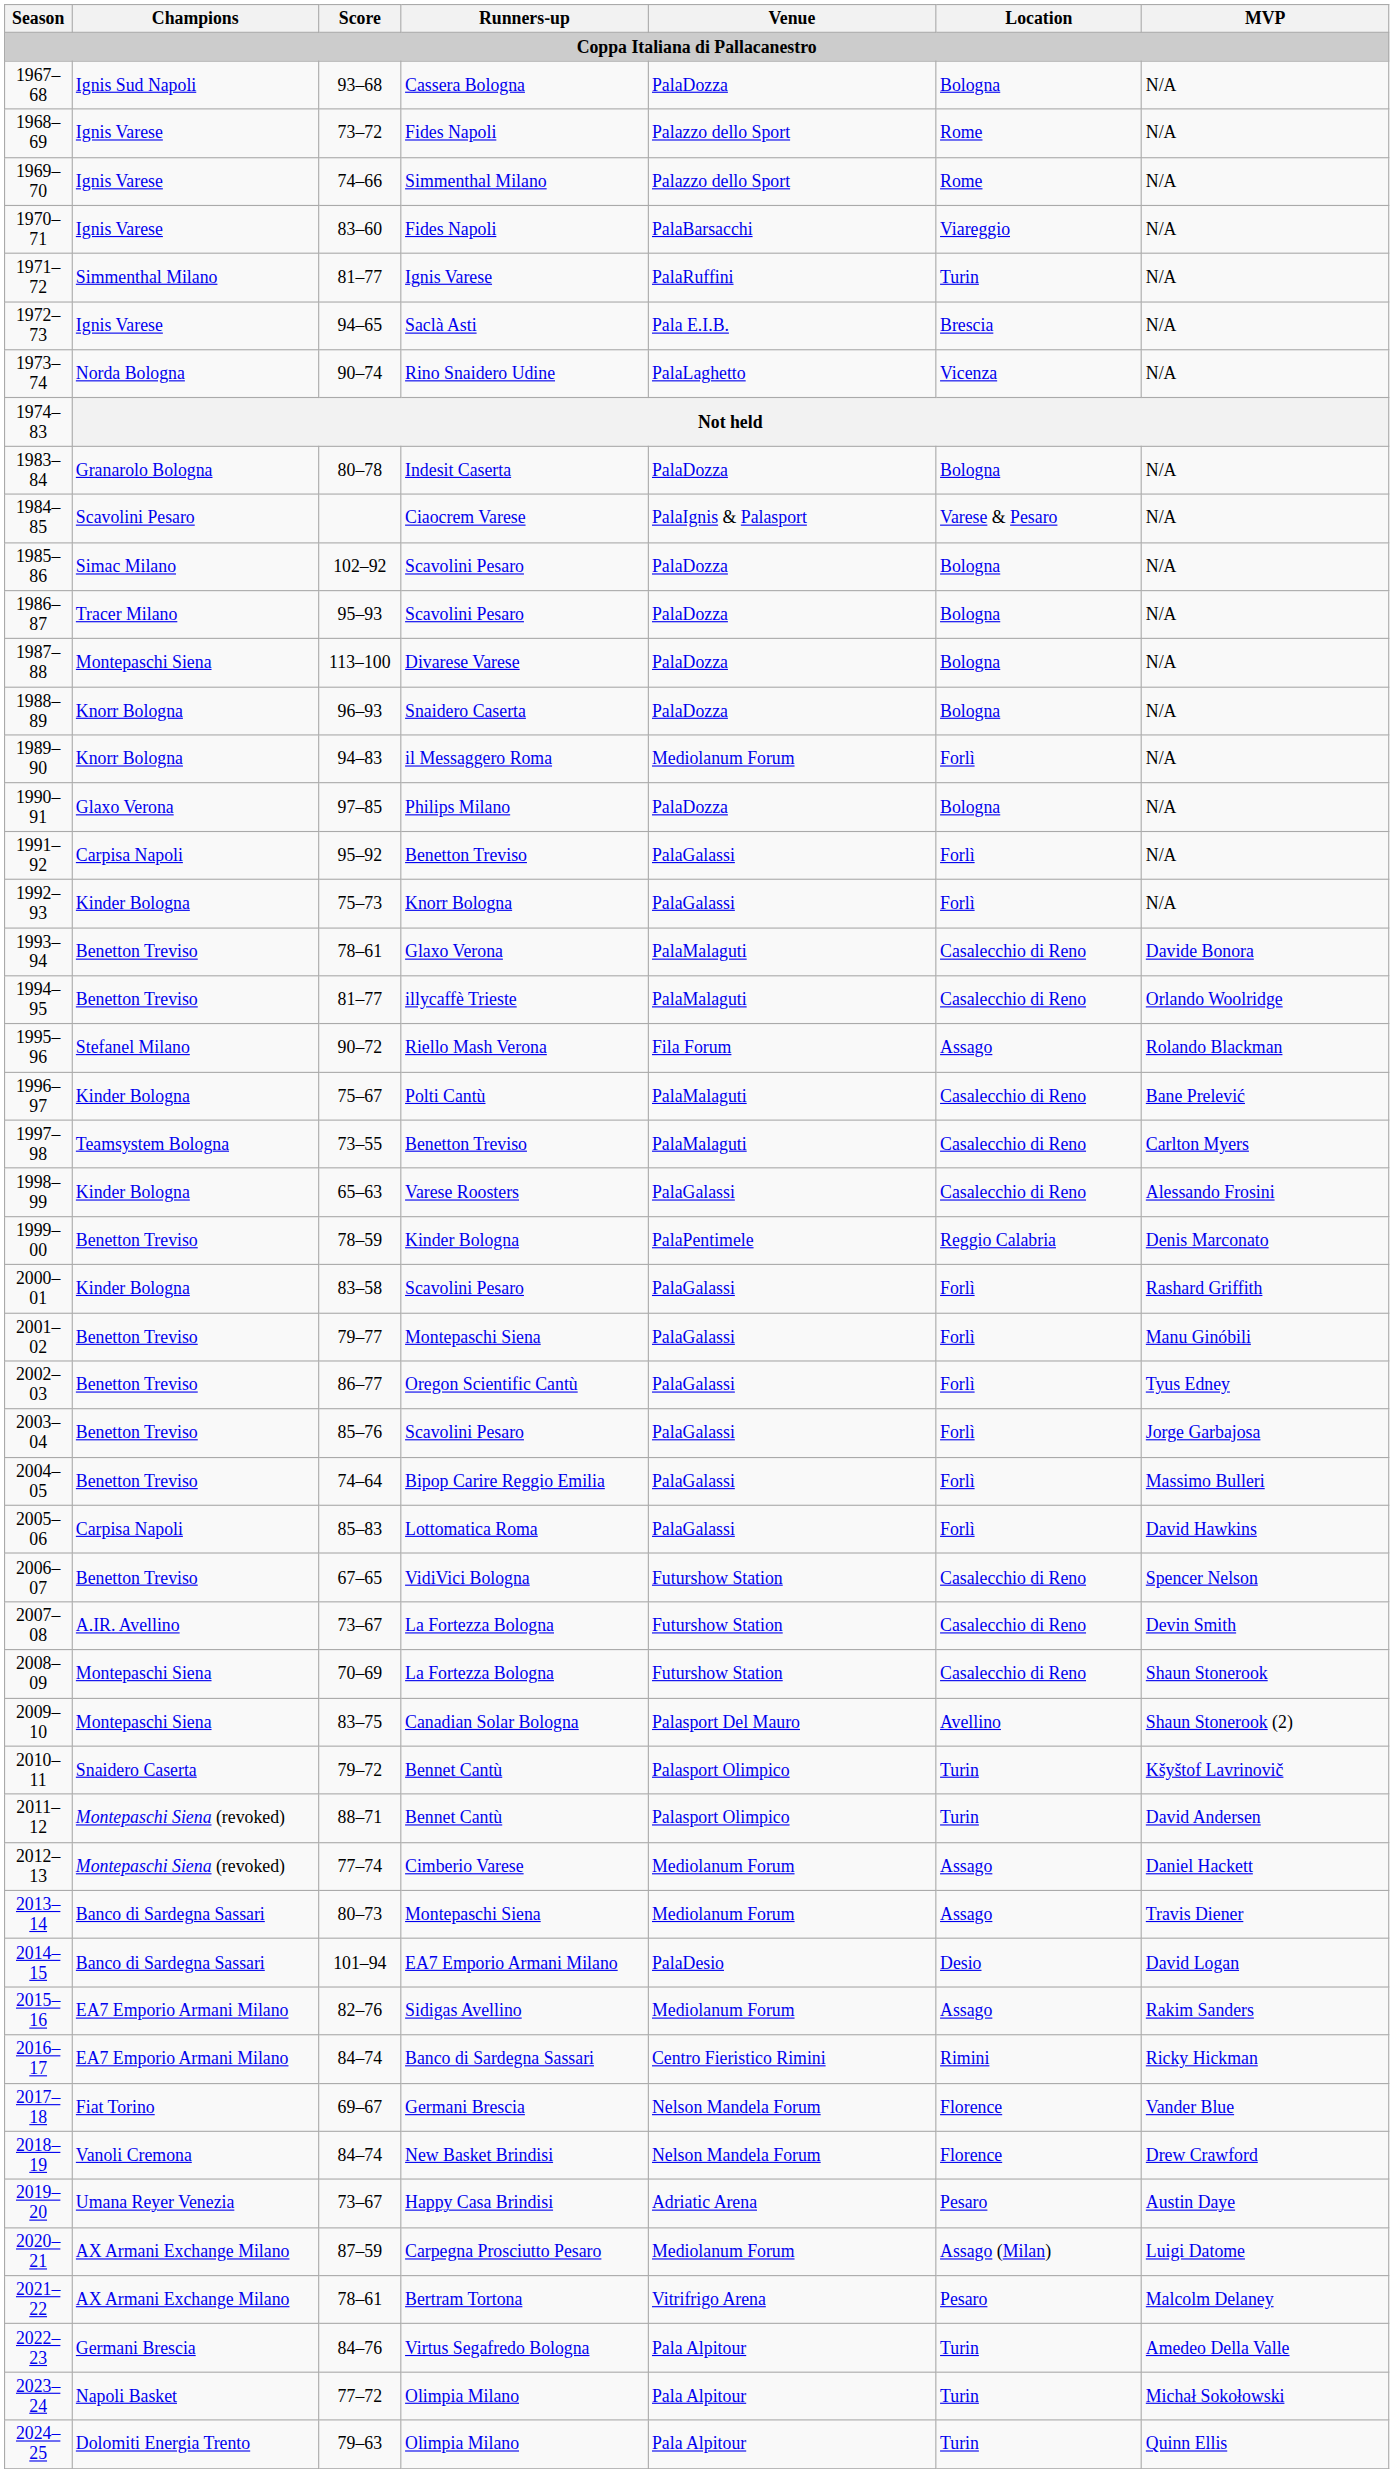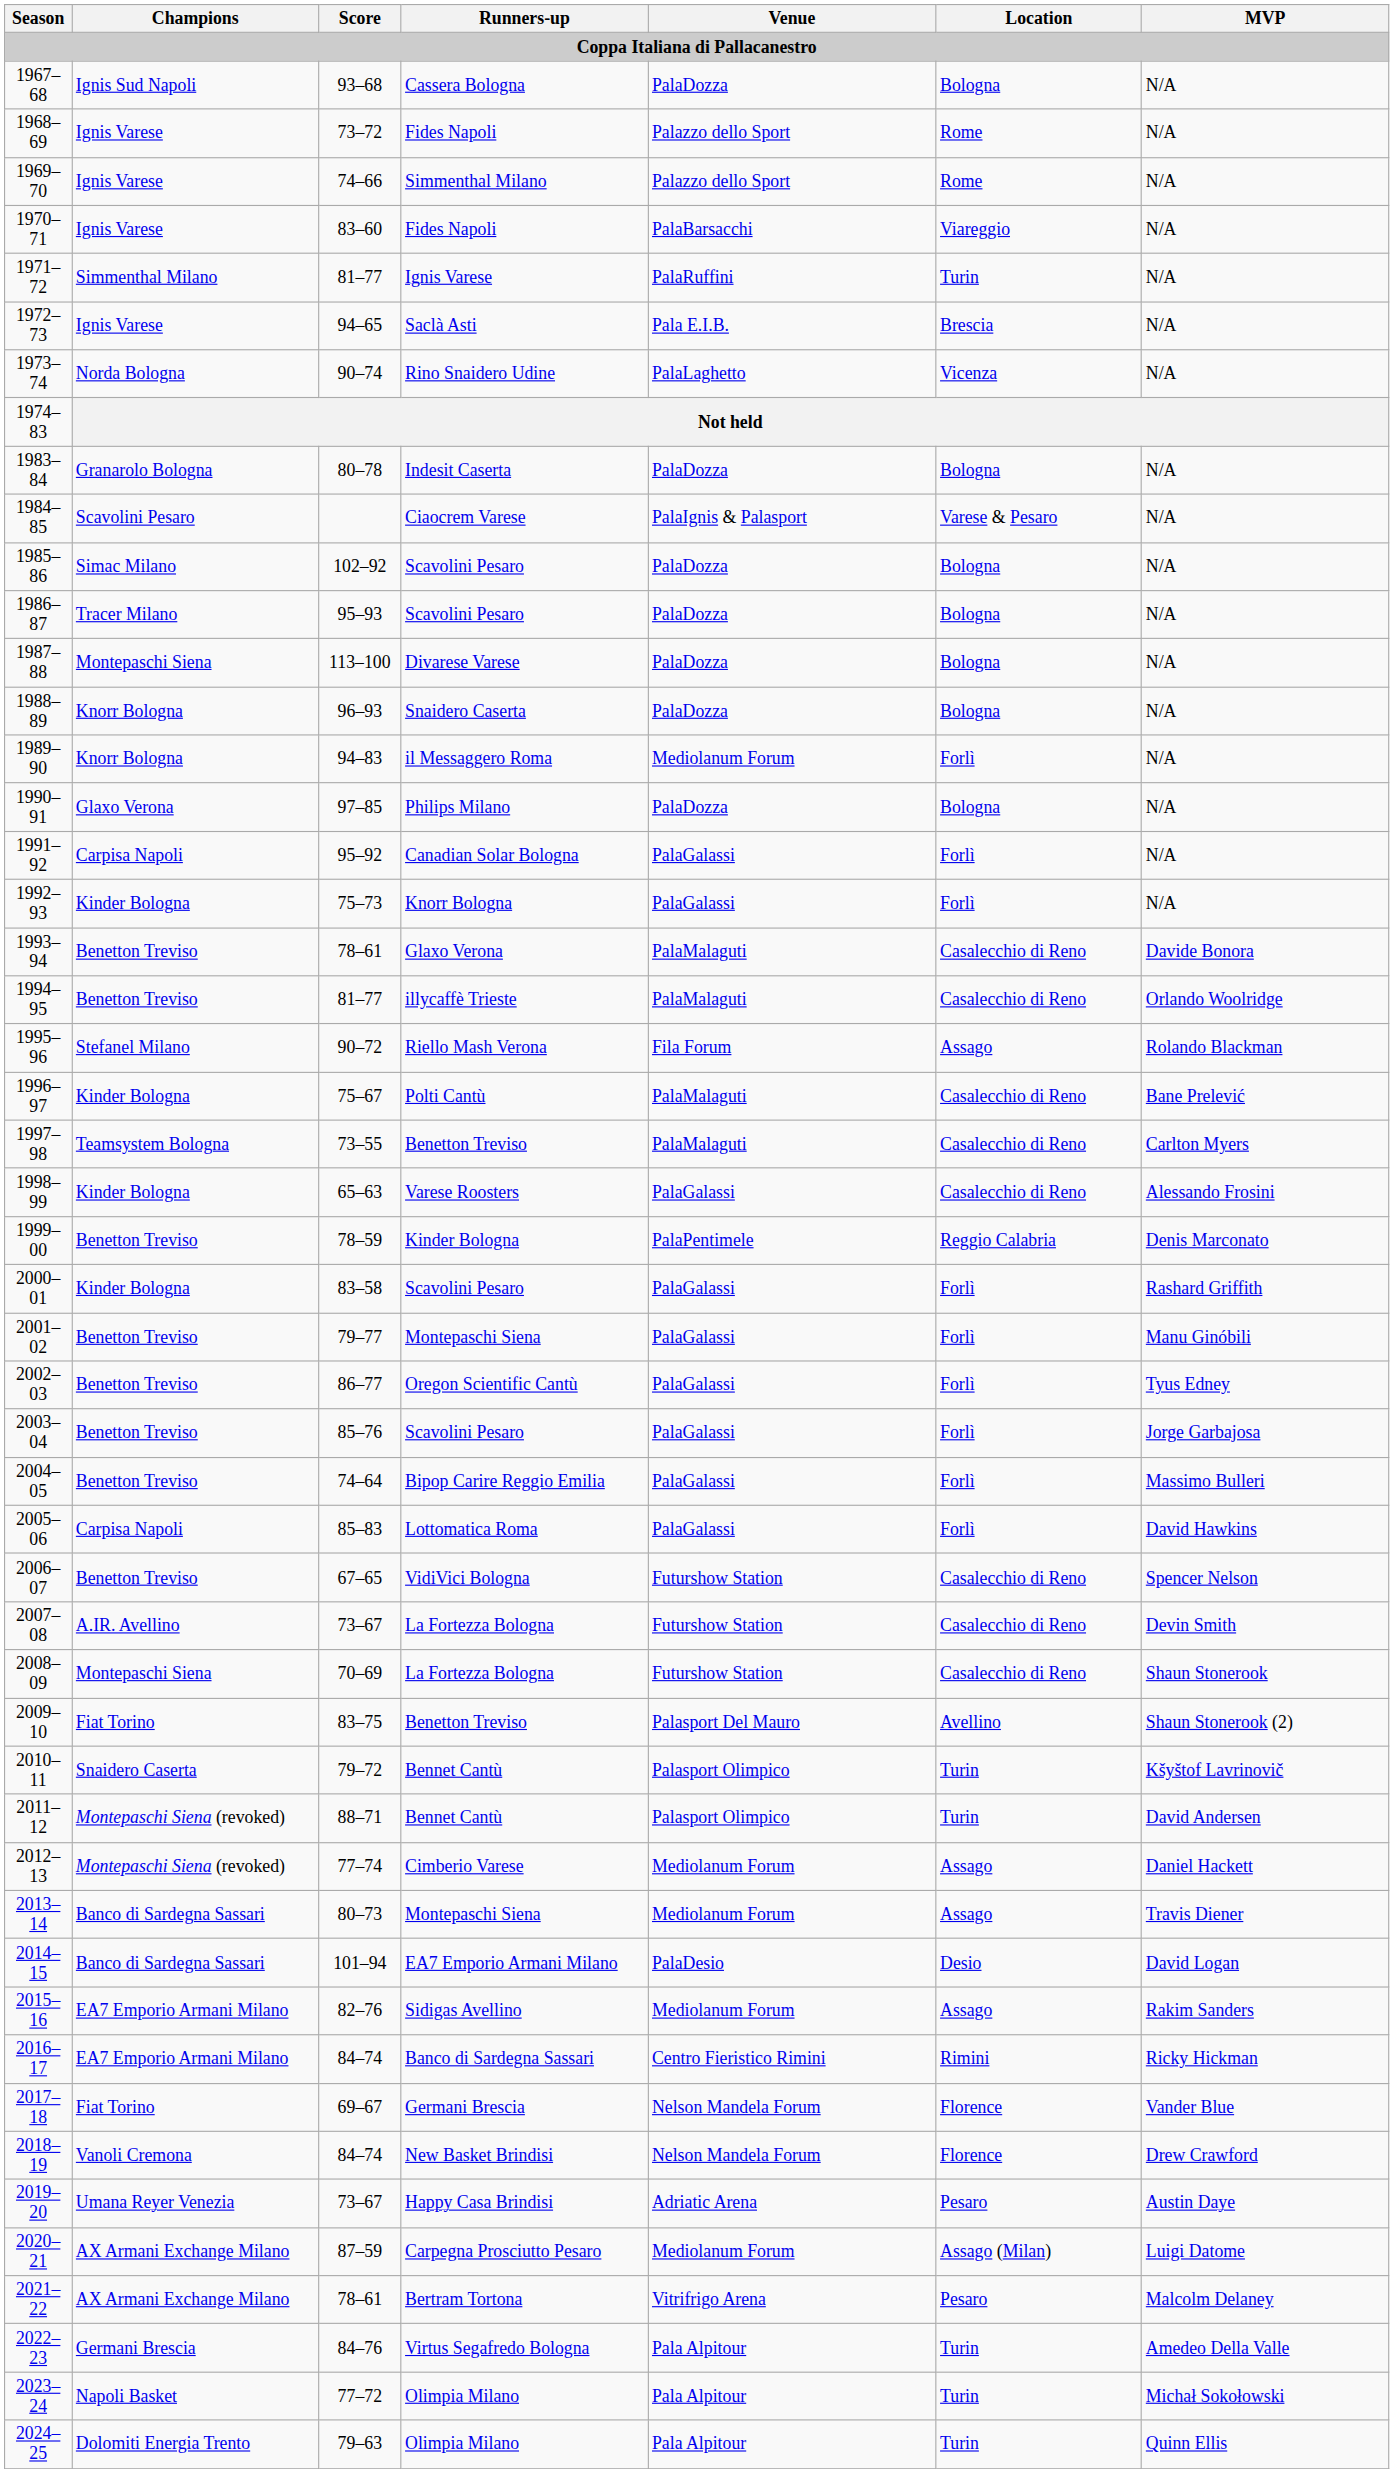1991–92 | Runners-up: Benetton Treviso -> Canadian Solar Bologna
2009–10 | Champions: Montepaschi Siena -> Fiat Torino
2009–10 | Runners-up: Canadian Solar Bologna -> Benetton Treviso
